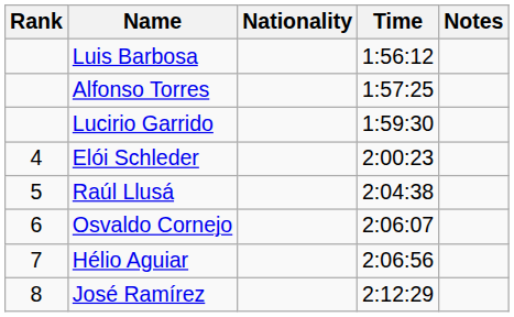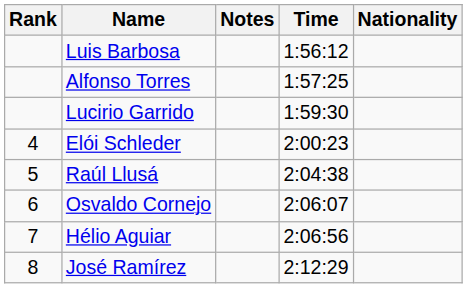columns swapped: Nationality <-> Notes
